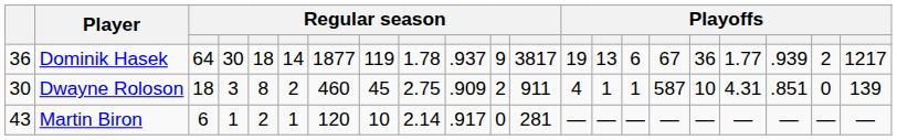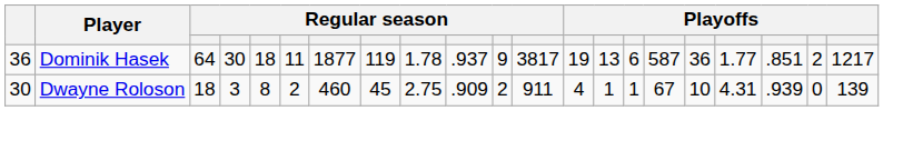Dominik Hasek | column 6: 14 -> 11
Dominik Hasek | column 16: 67 -> 587
Dominik Hasek | column 19: .939 -> .851
Dwayne Roloson | column 16: 587 -> 67
Dwayne Roloson | column 19: .851 -> .939
- row: 43 | Martin Biron | 6 | 1 | 2 | 1 | 120 | 10 | 2.14 | .917 | 0 | 281 | — | — | — | — | — | — | — | — | —
